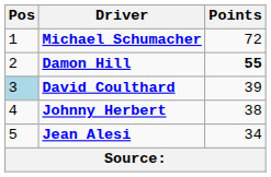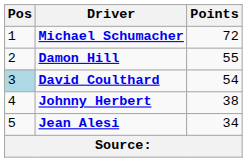Damon Hill | Points: bold -> normal
David Coulthard | Points: 39 -> 54
